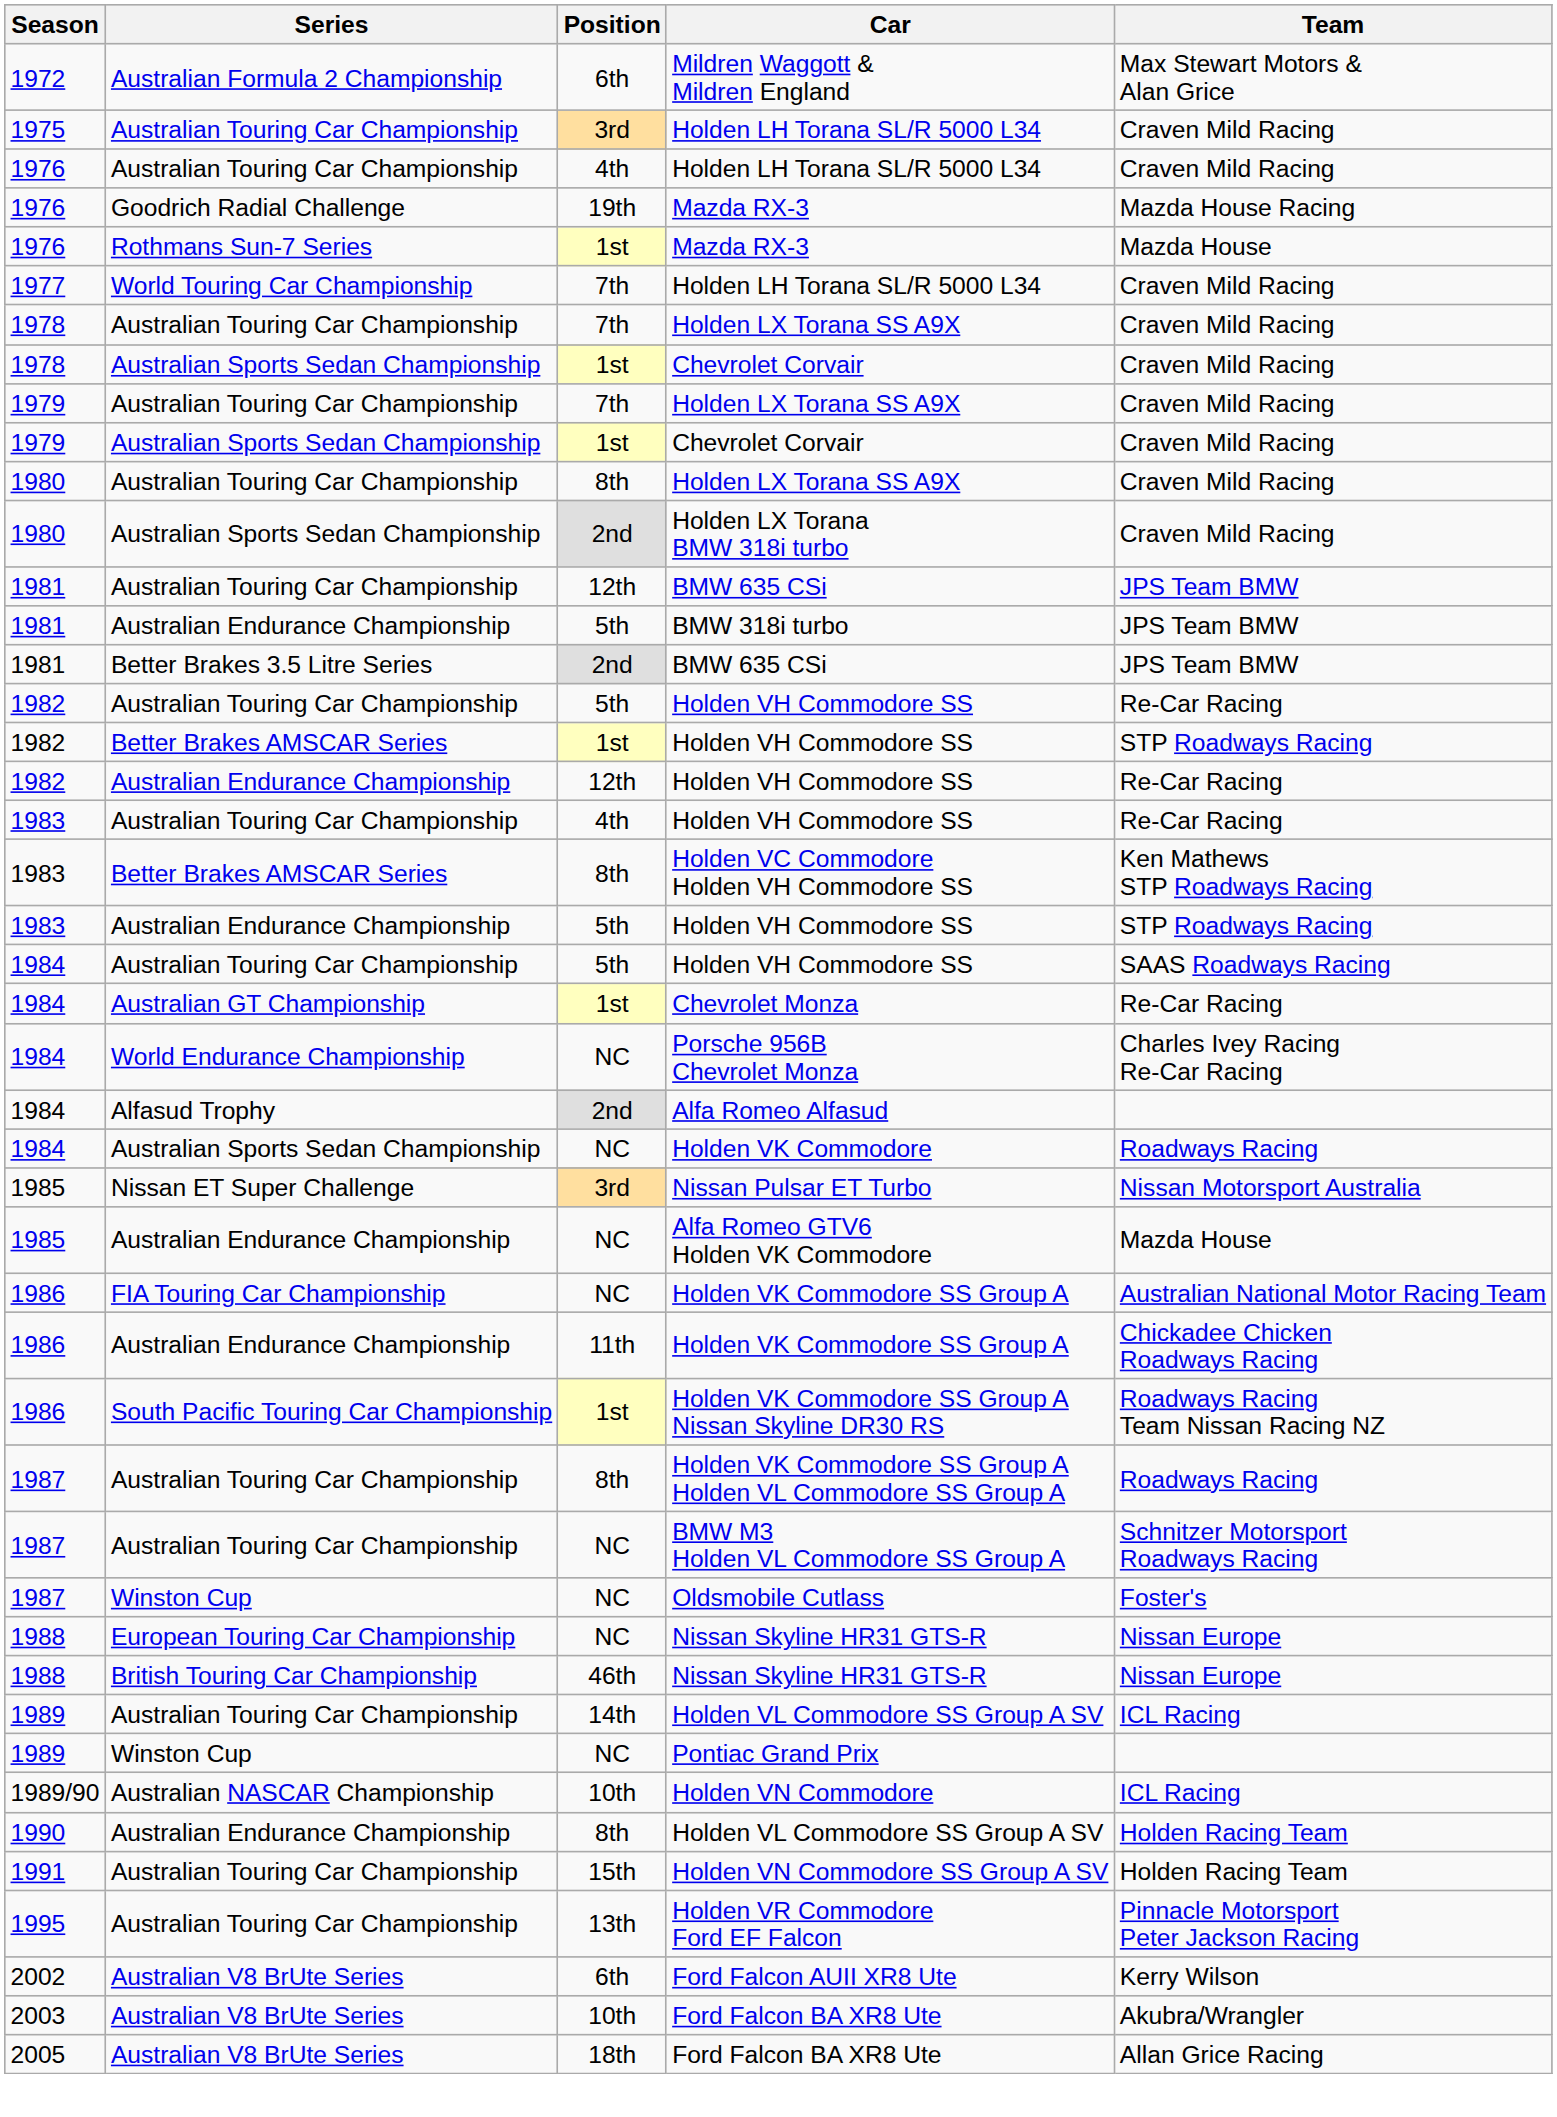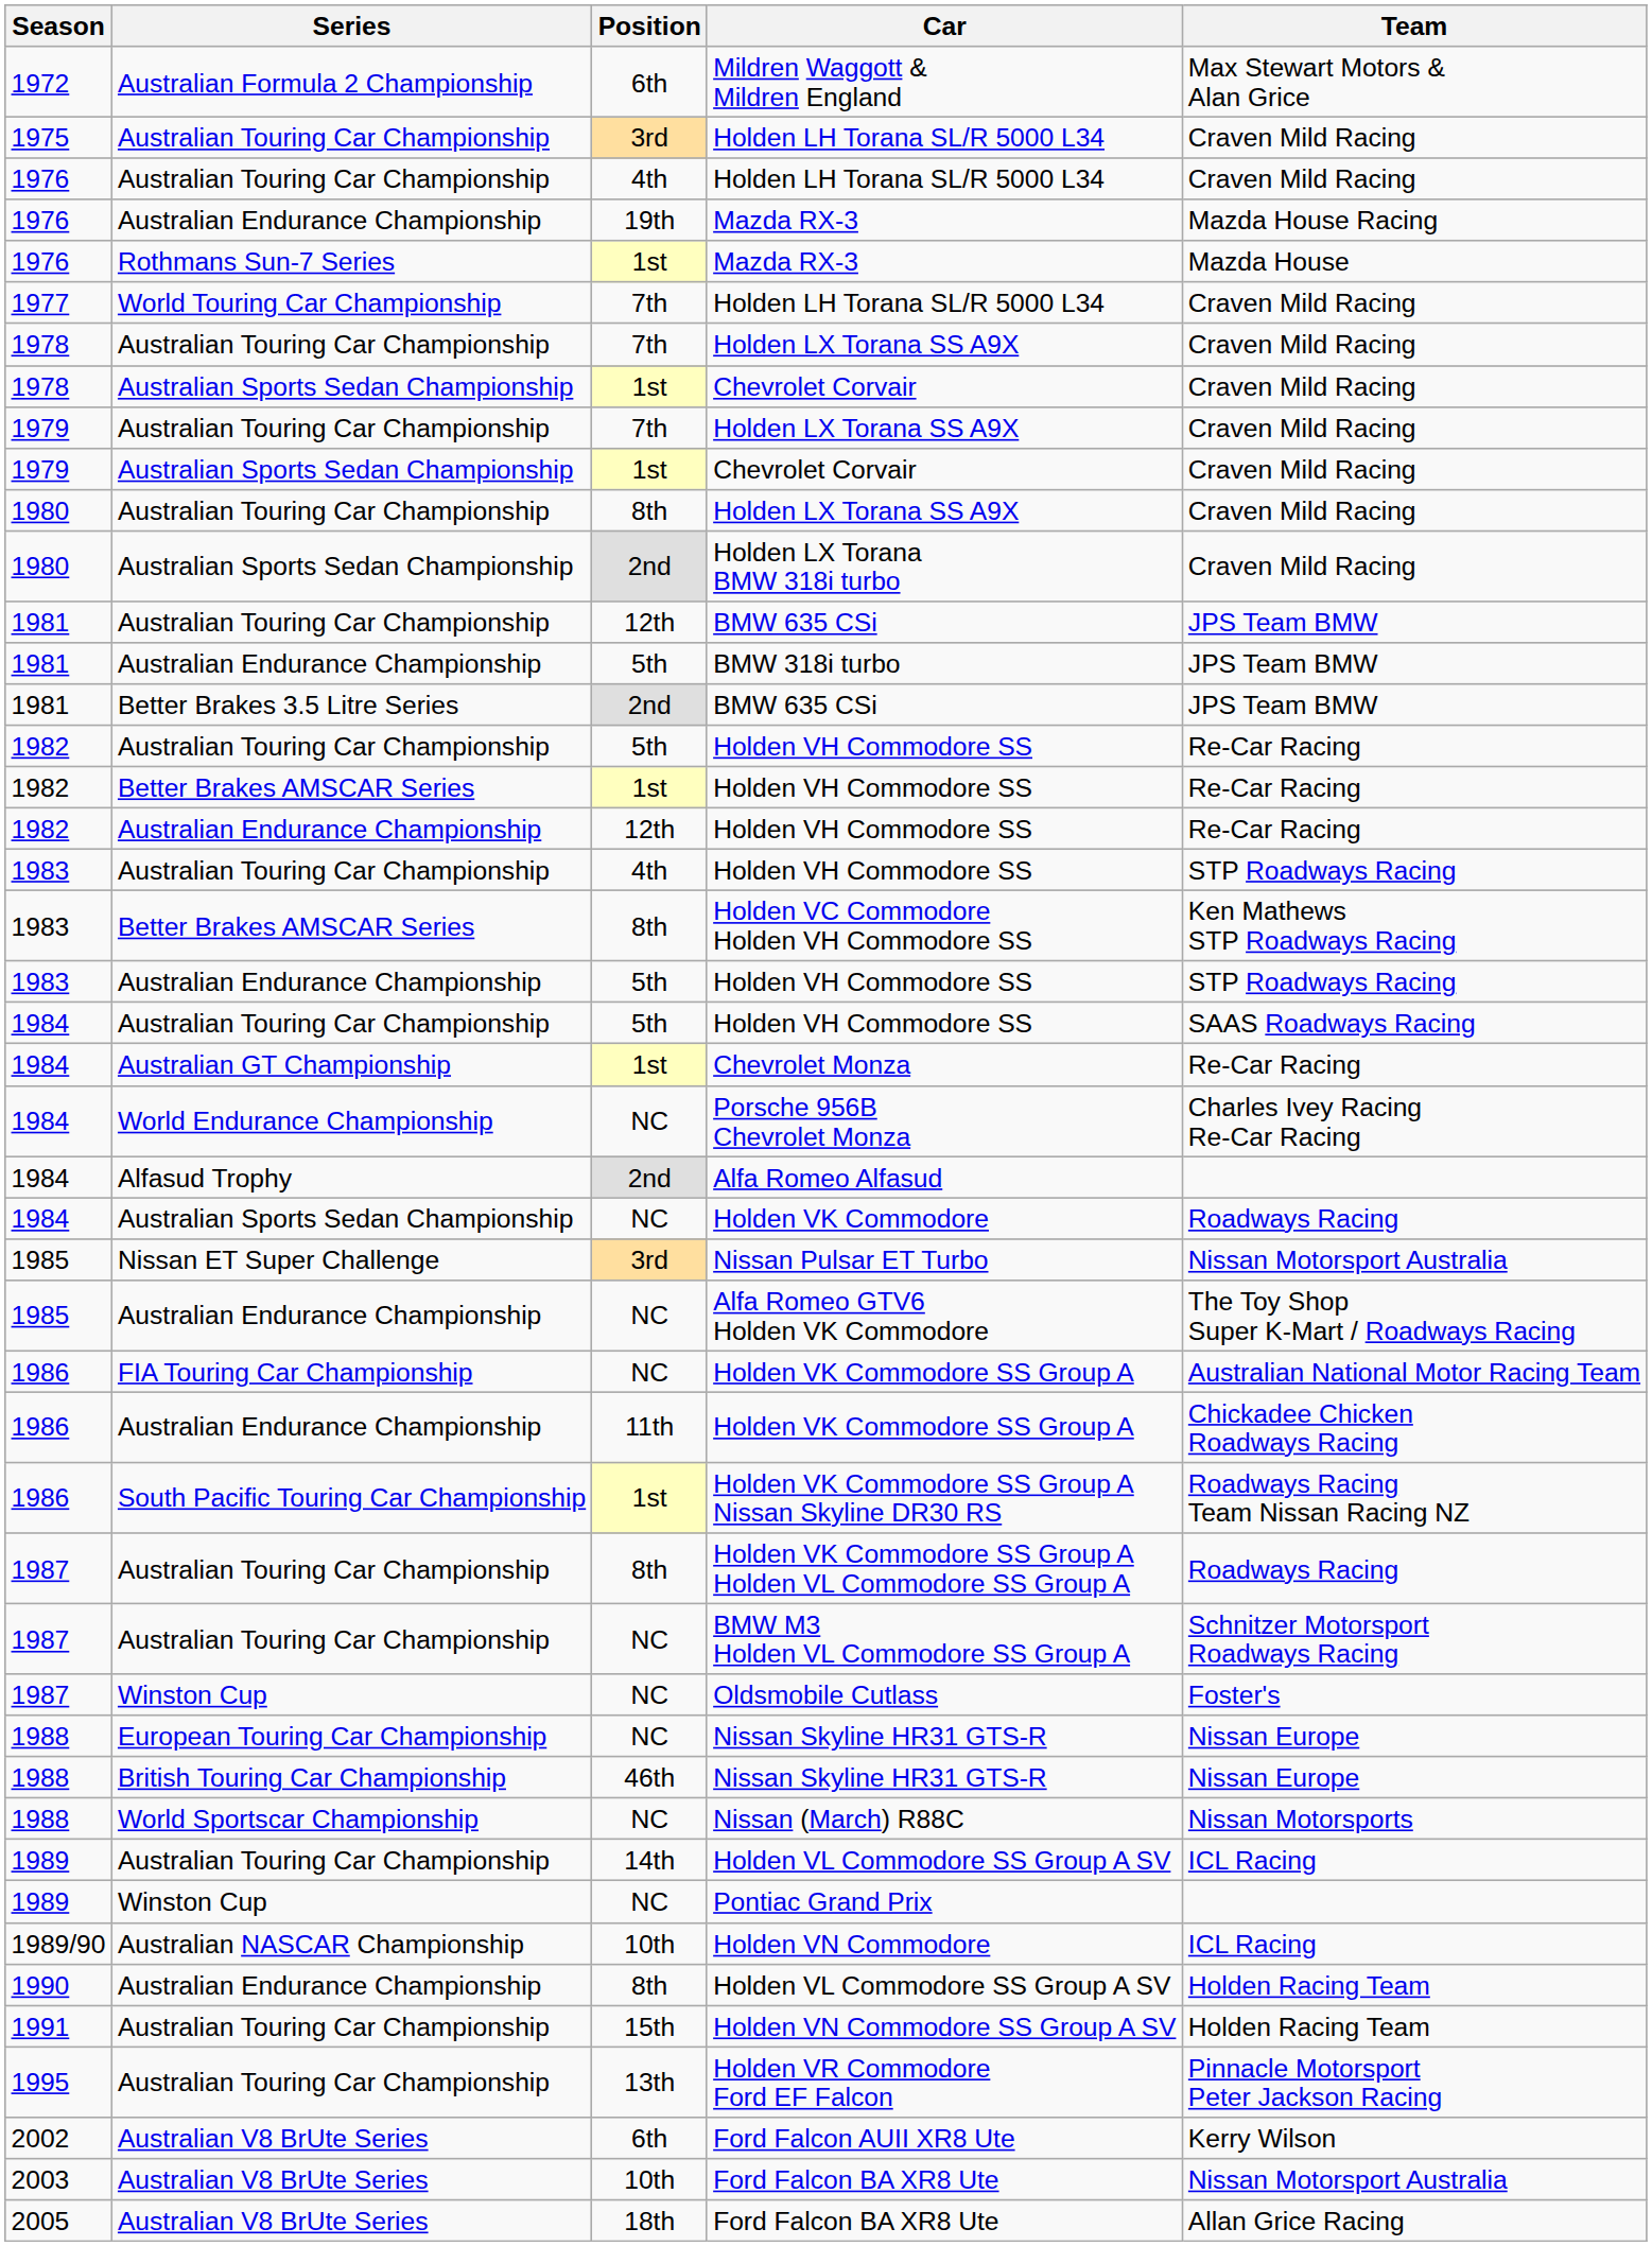19th / Mazda RX-3 | Series: Goodrich Radial Challenge -> Australian Endurance Championship
1st / Holden VH Commodore SS | Team: STP Roadways Racing -> Re-Car Racing
4th / Holden VH Commodore SS | Team: Re-Car Racing -> STP Roadways Racing
Alfa Romeo GTV6 Holden VK Commodore | Team: Mazda House -> The Toy Shop Super K-Mart / Roadways Racing
+ row: 1988 | World Sportscar Championship | NC | Nissan (March) R88C | Nissan Motorsports
10th / Ford Falcon BA XR8 Ute | Team: Akubra/Wrangler -> Nissan Motorsport Australia
